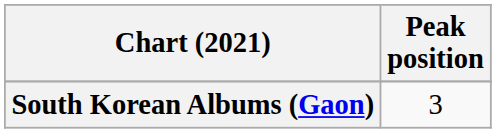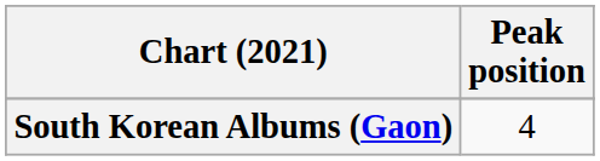South Korean Albums (Gaon) | Peak position: 3 -> 4
